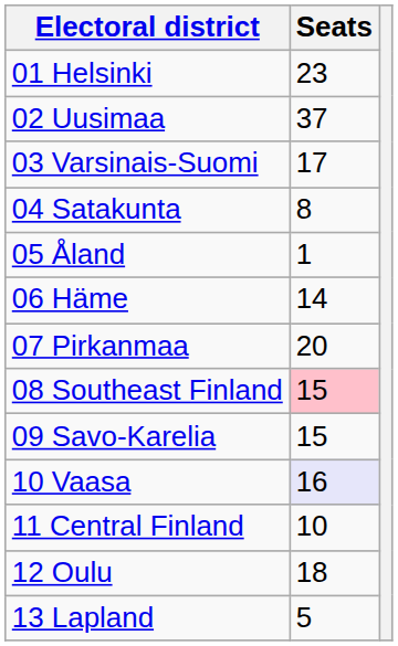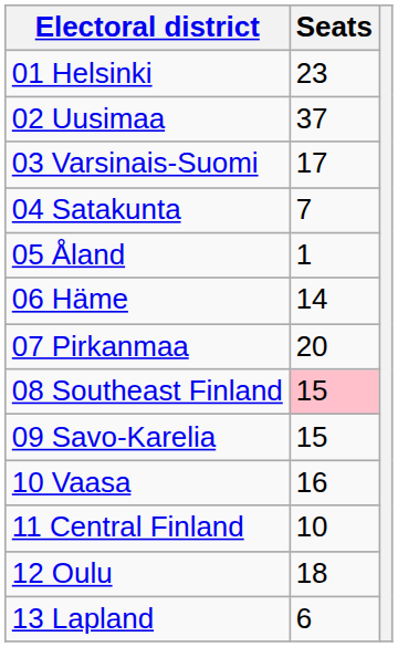04 Satakunta | Seats: 8 -> 7
10 Vaasa | Seats: lavender background -> no background
13 Lapland | Seats: 5 -> 6
